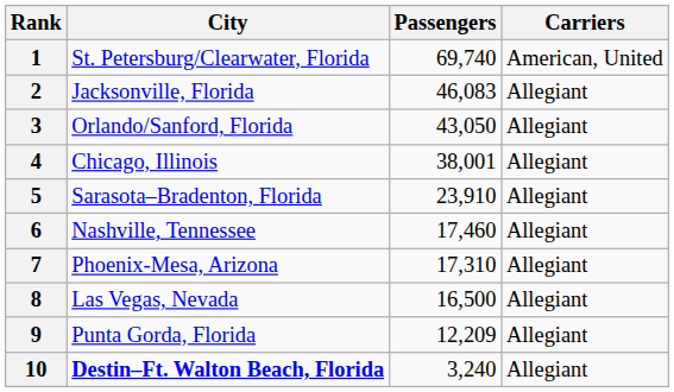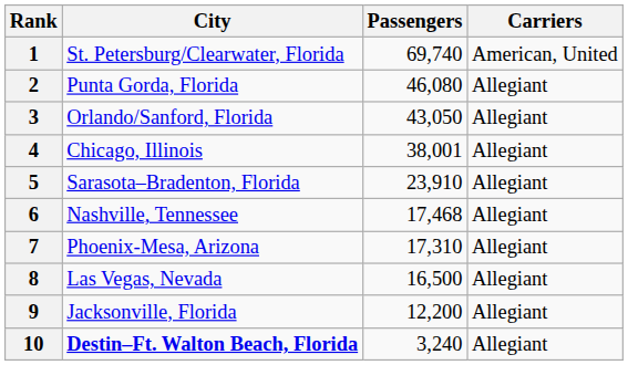2 | City: Jacksonville, Florida -> Punta Gorda, Florida
2 | Passengers: 46,083 -> 46,080
6 | Passengers: 17,460 -> 17,468
9 | City: Punta Gorda, Florida -> Jacksonville, Florida
9 | Passengers: 12,209 -> 12,200
